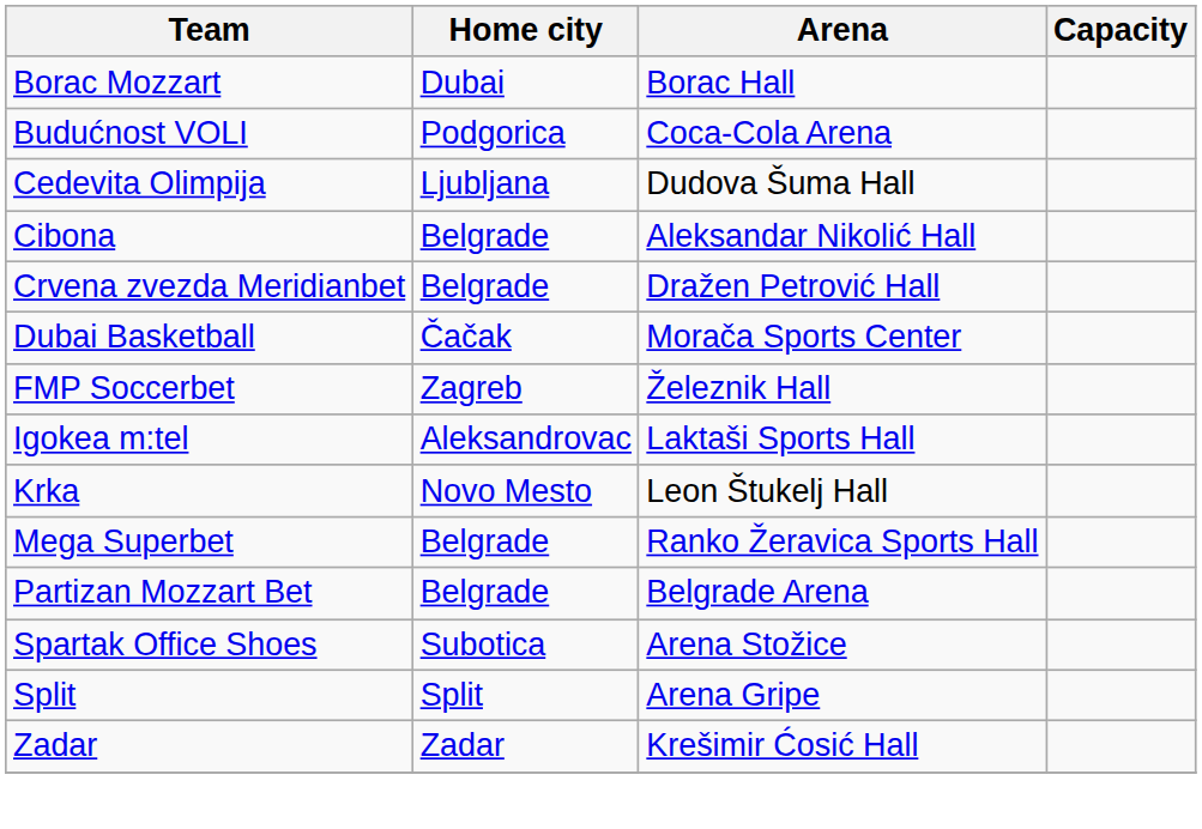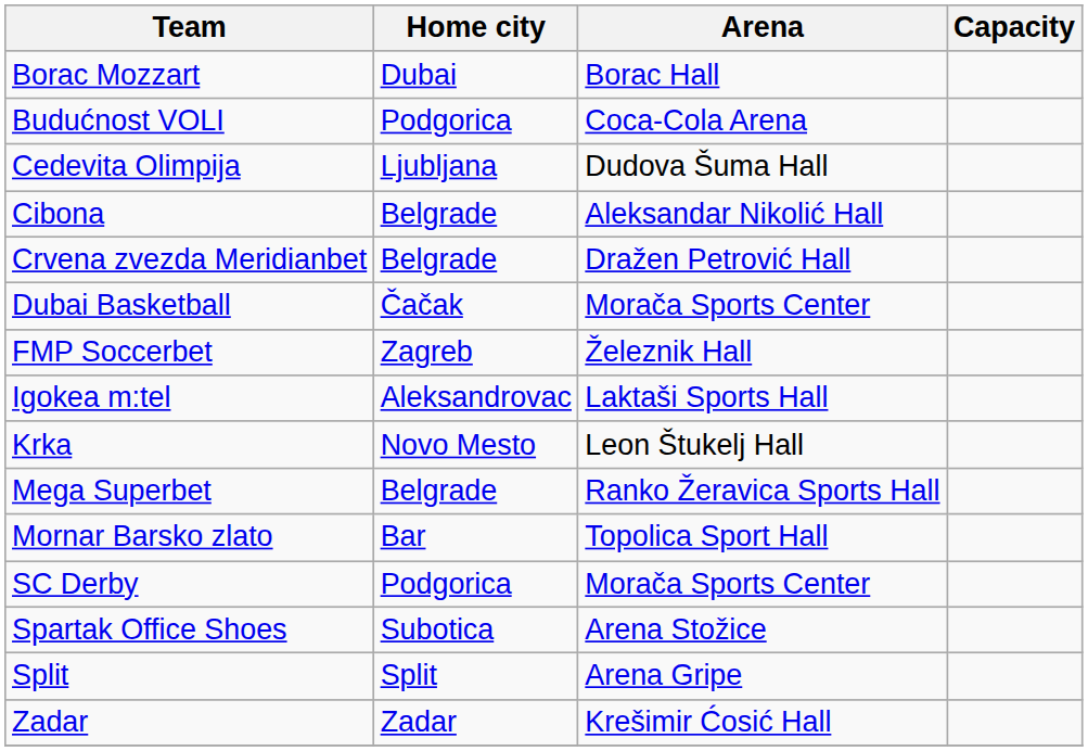+ row: Mornar Barsko zlato | Bar | Topolica Sport Hall
- row: Partizan Mozzart Bet | Belgrade | Belgrade Arena
+ row: SC Derby | Podgorica | Morača Sports Center
